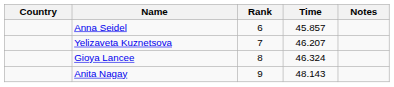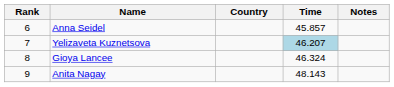columns swapped: Rank <-> Country
Yelizaveta Kuznetsova | Time: no background -> lightblue background
